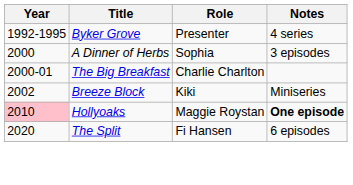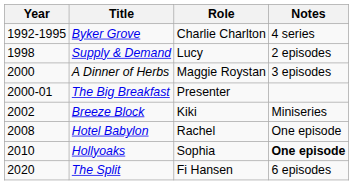Byker Grove | Role: Presenter -> Charlie Charlton
+ row: 1998 | Supply & Demand | Lucy | 2 episodes
A Dinner of Herbs | Role: Sophia -> Maggie Roystan
The Big Breakfast | Role: Charlie Charlton -> Presenter
+ row: 2008 | Hotel Babylon | Rachel | One episode
Hollyoaks | Year: pink background -> no background
Hollyoaks | Role: Maggie Roystan -> Sophia
